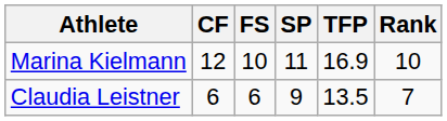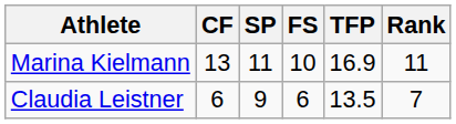columns swapped: SP <-> FS
Marina Kielmann | CF: 12 -> 13
Marina Kielmann | Rank: 10 -> 11
